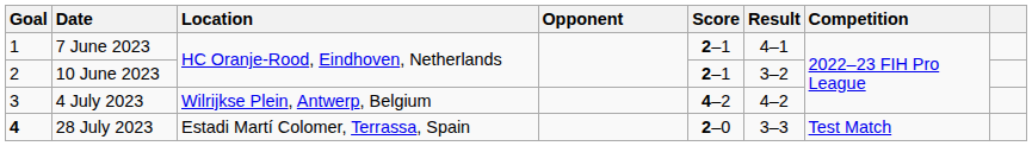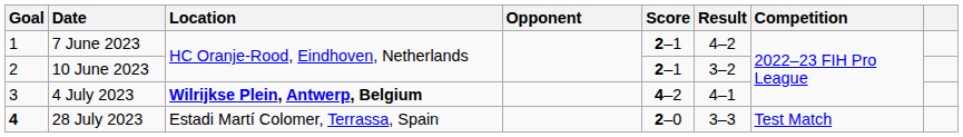7 June 2023 | Result: 4–1 -> 4–2
4 July 2023 | Location: normal -> bold
4 July 2023 | Result: 4–2 -> 4–1
